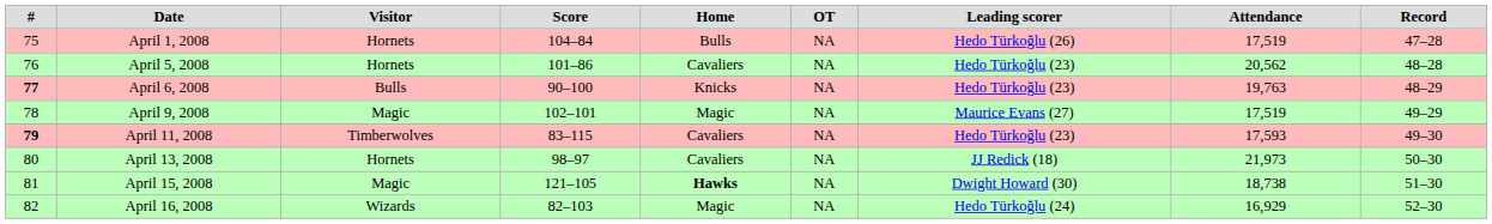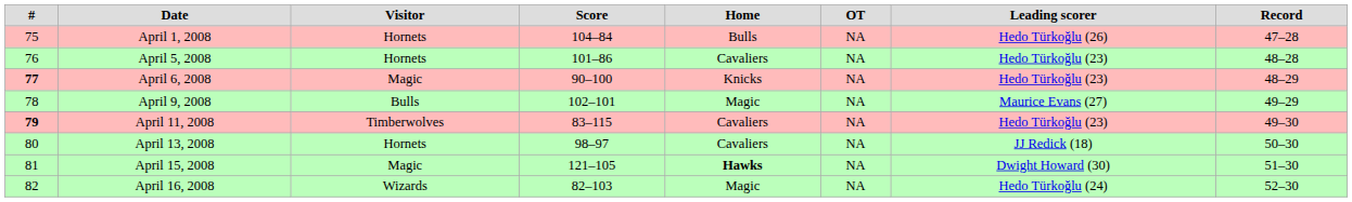- column: Attendance | 17,519 | 20,562 | 19,763 | 17,519 | 17,593 | 21,973 | 18,738 | 16,929
April 6, 2008 | Visitor: Bulls -> Magic
April 9, 2008 | Visitor: Magic -> Bulls
